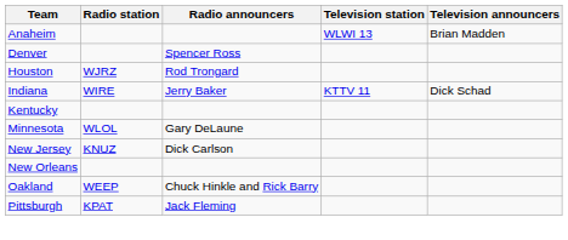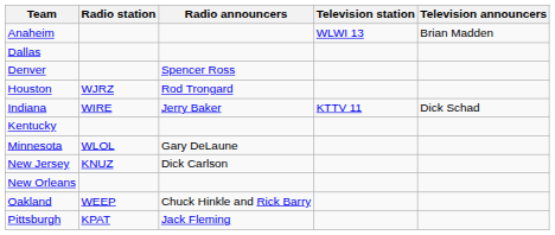+ row: Dallas
